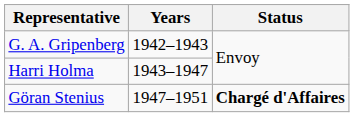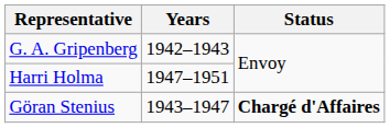Harri Holma | Years: 1943–1947 -> 1947–1951
Göran Stenius | Years: 1947–1951 -> 1943–1947
